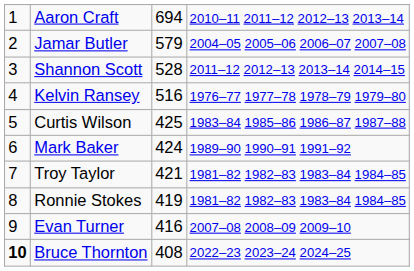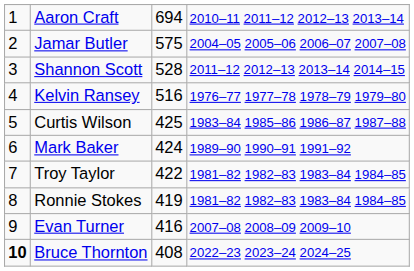Jamar Butler | column 3: 579 -> 575
Troy Taylor | column 3: 421 -> 422
